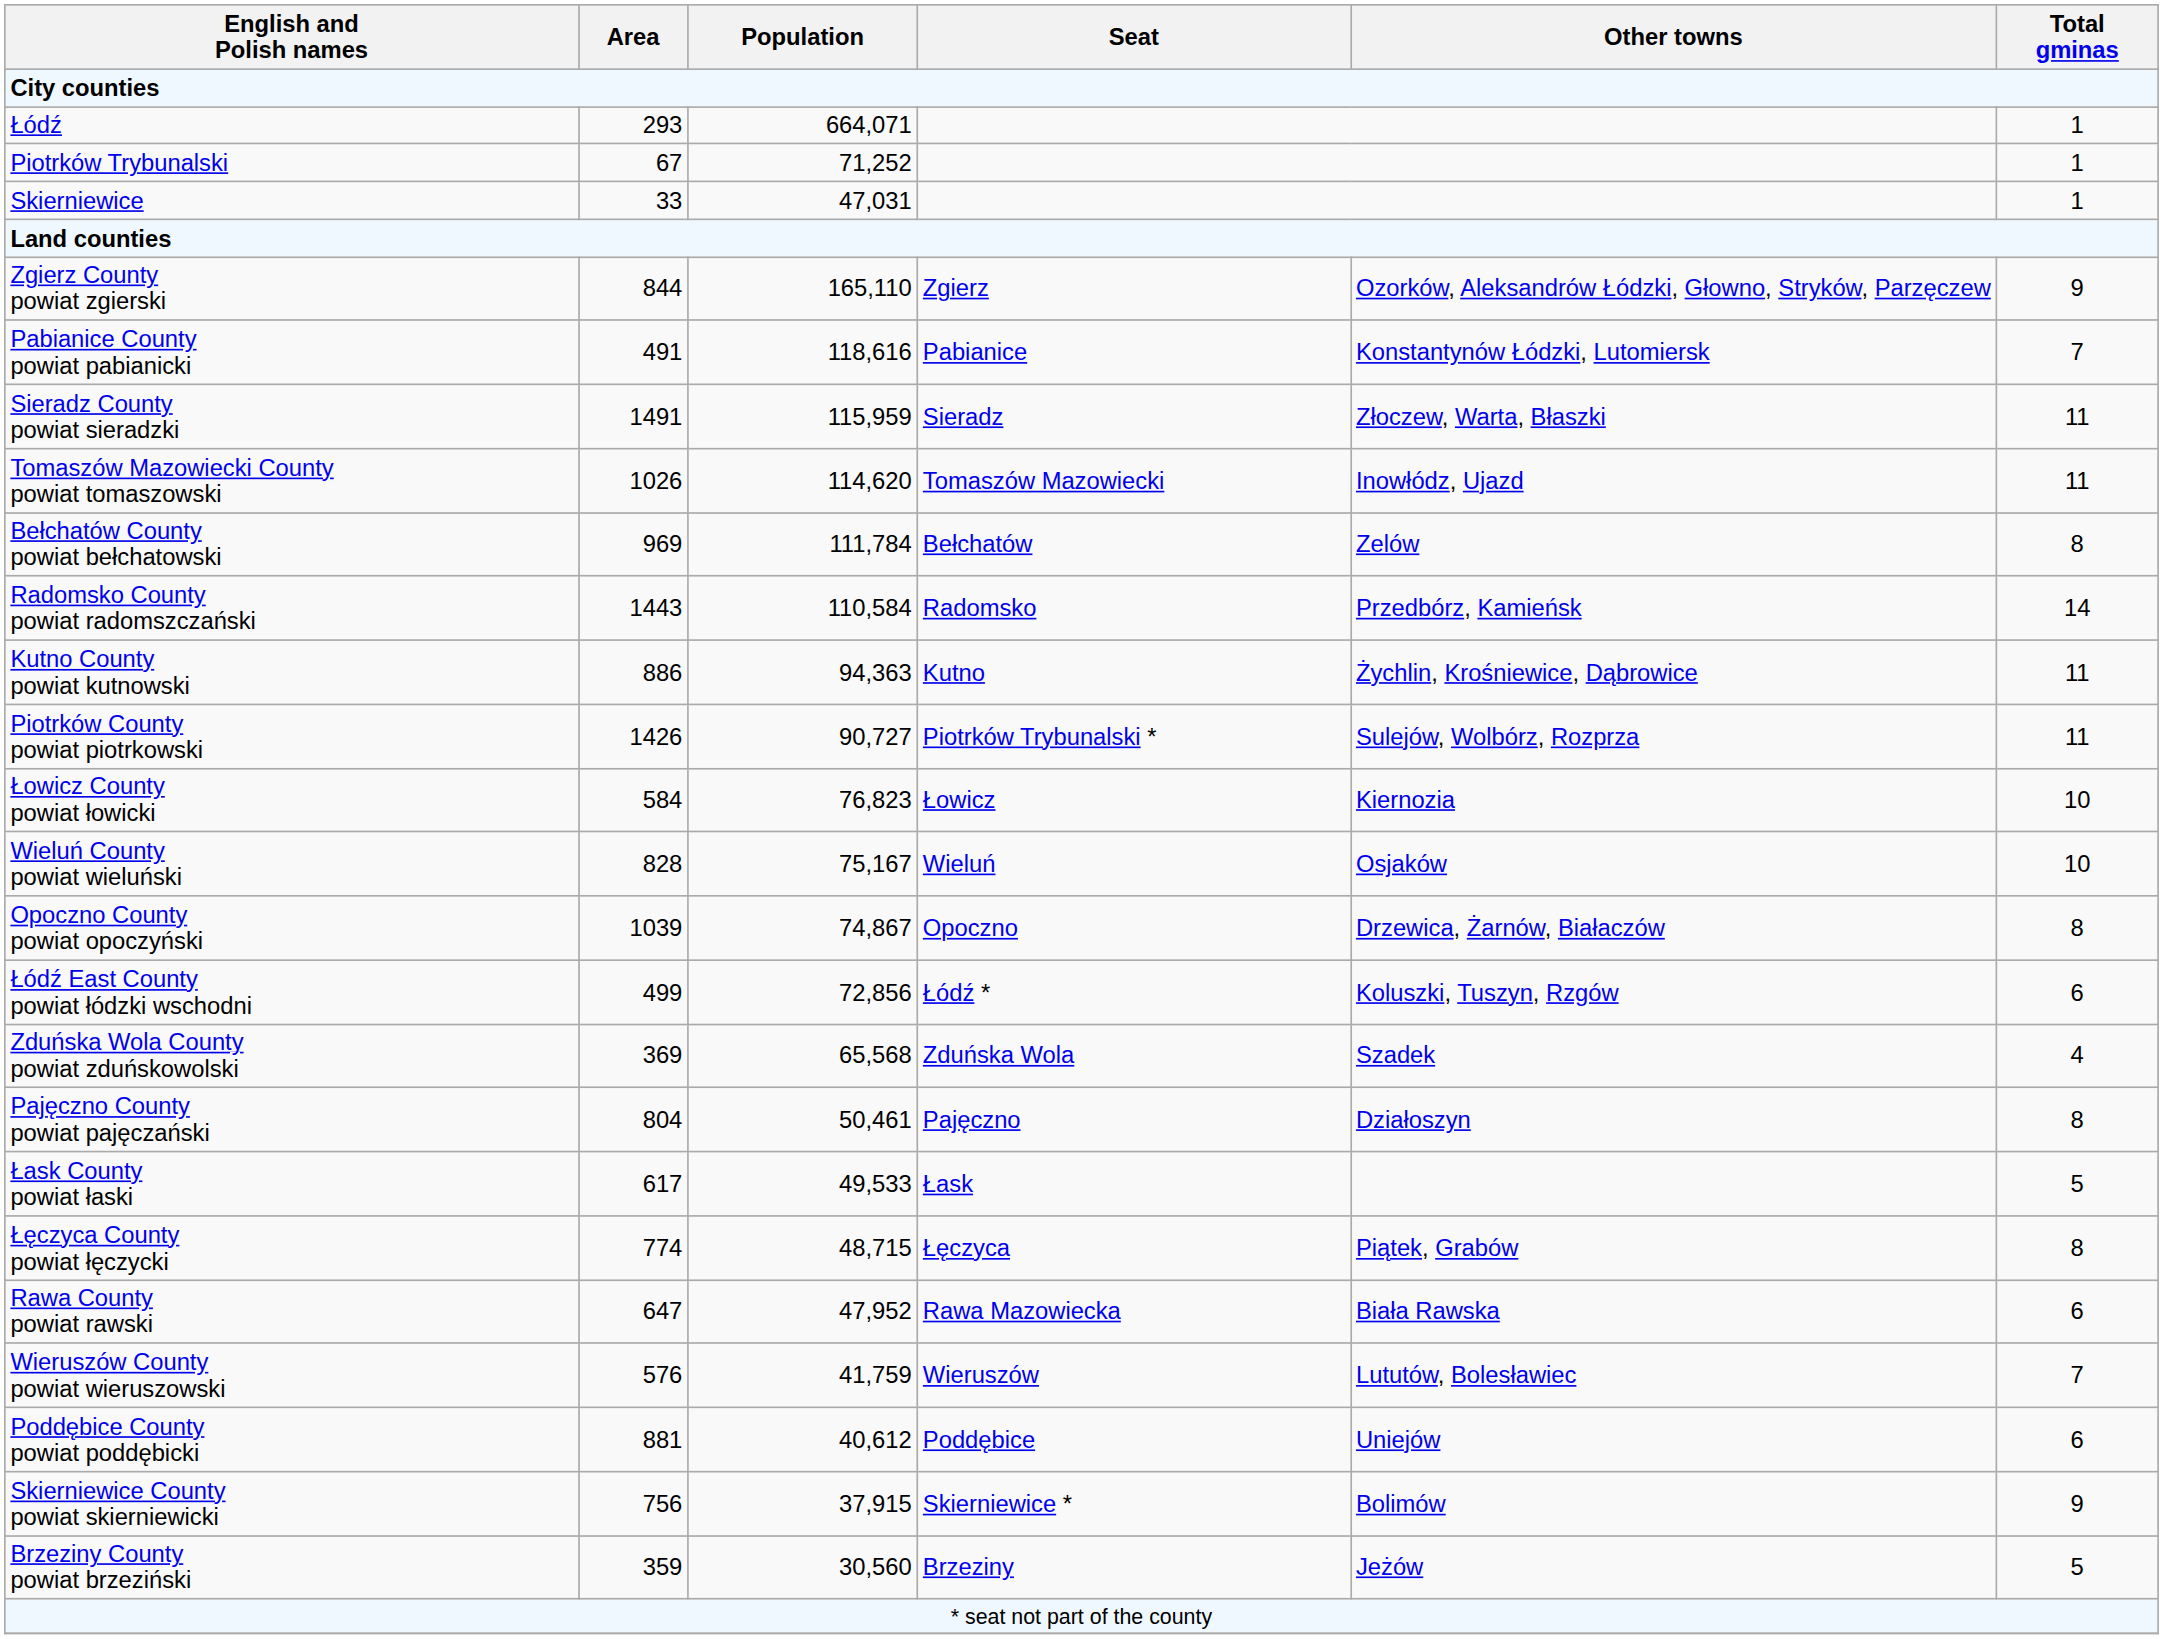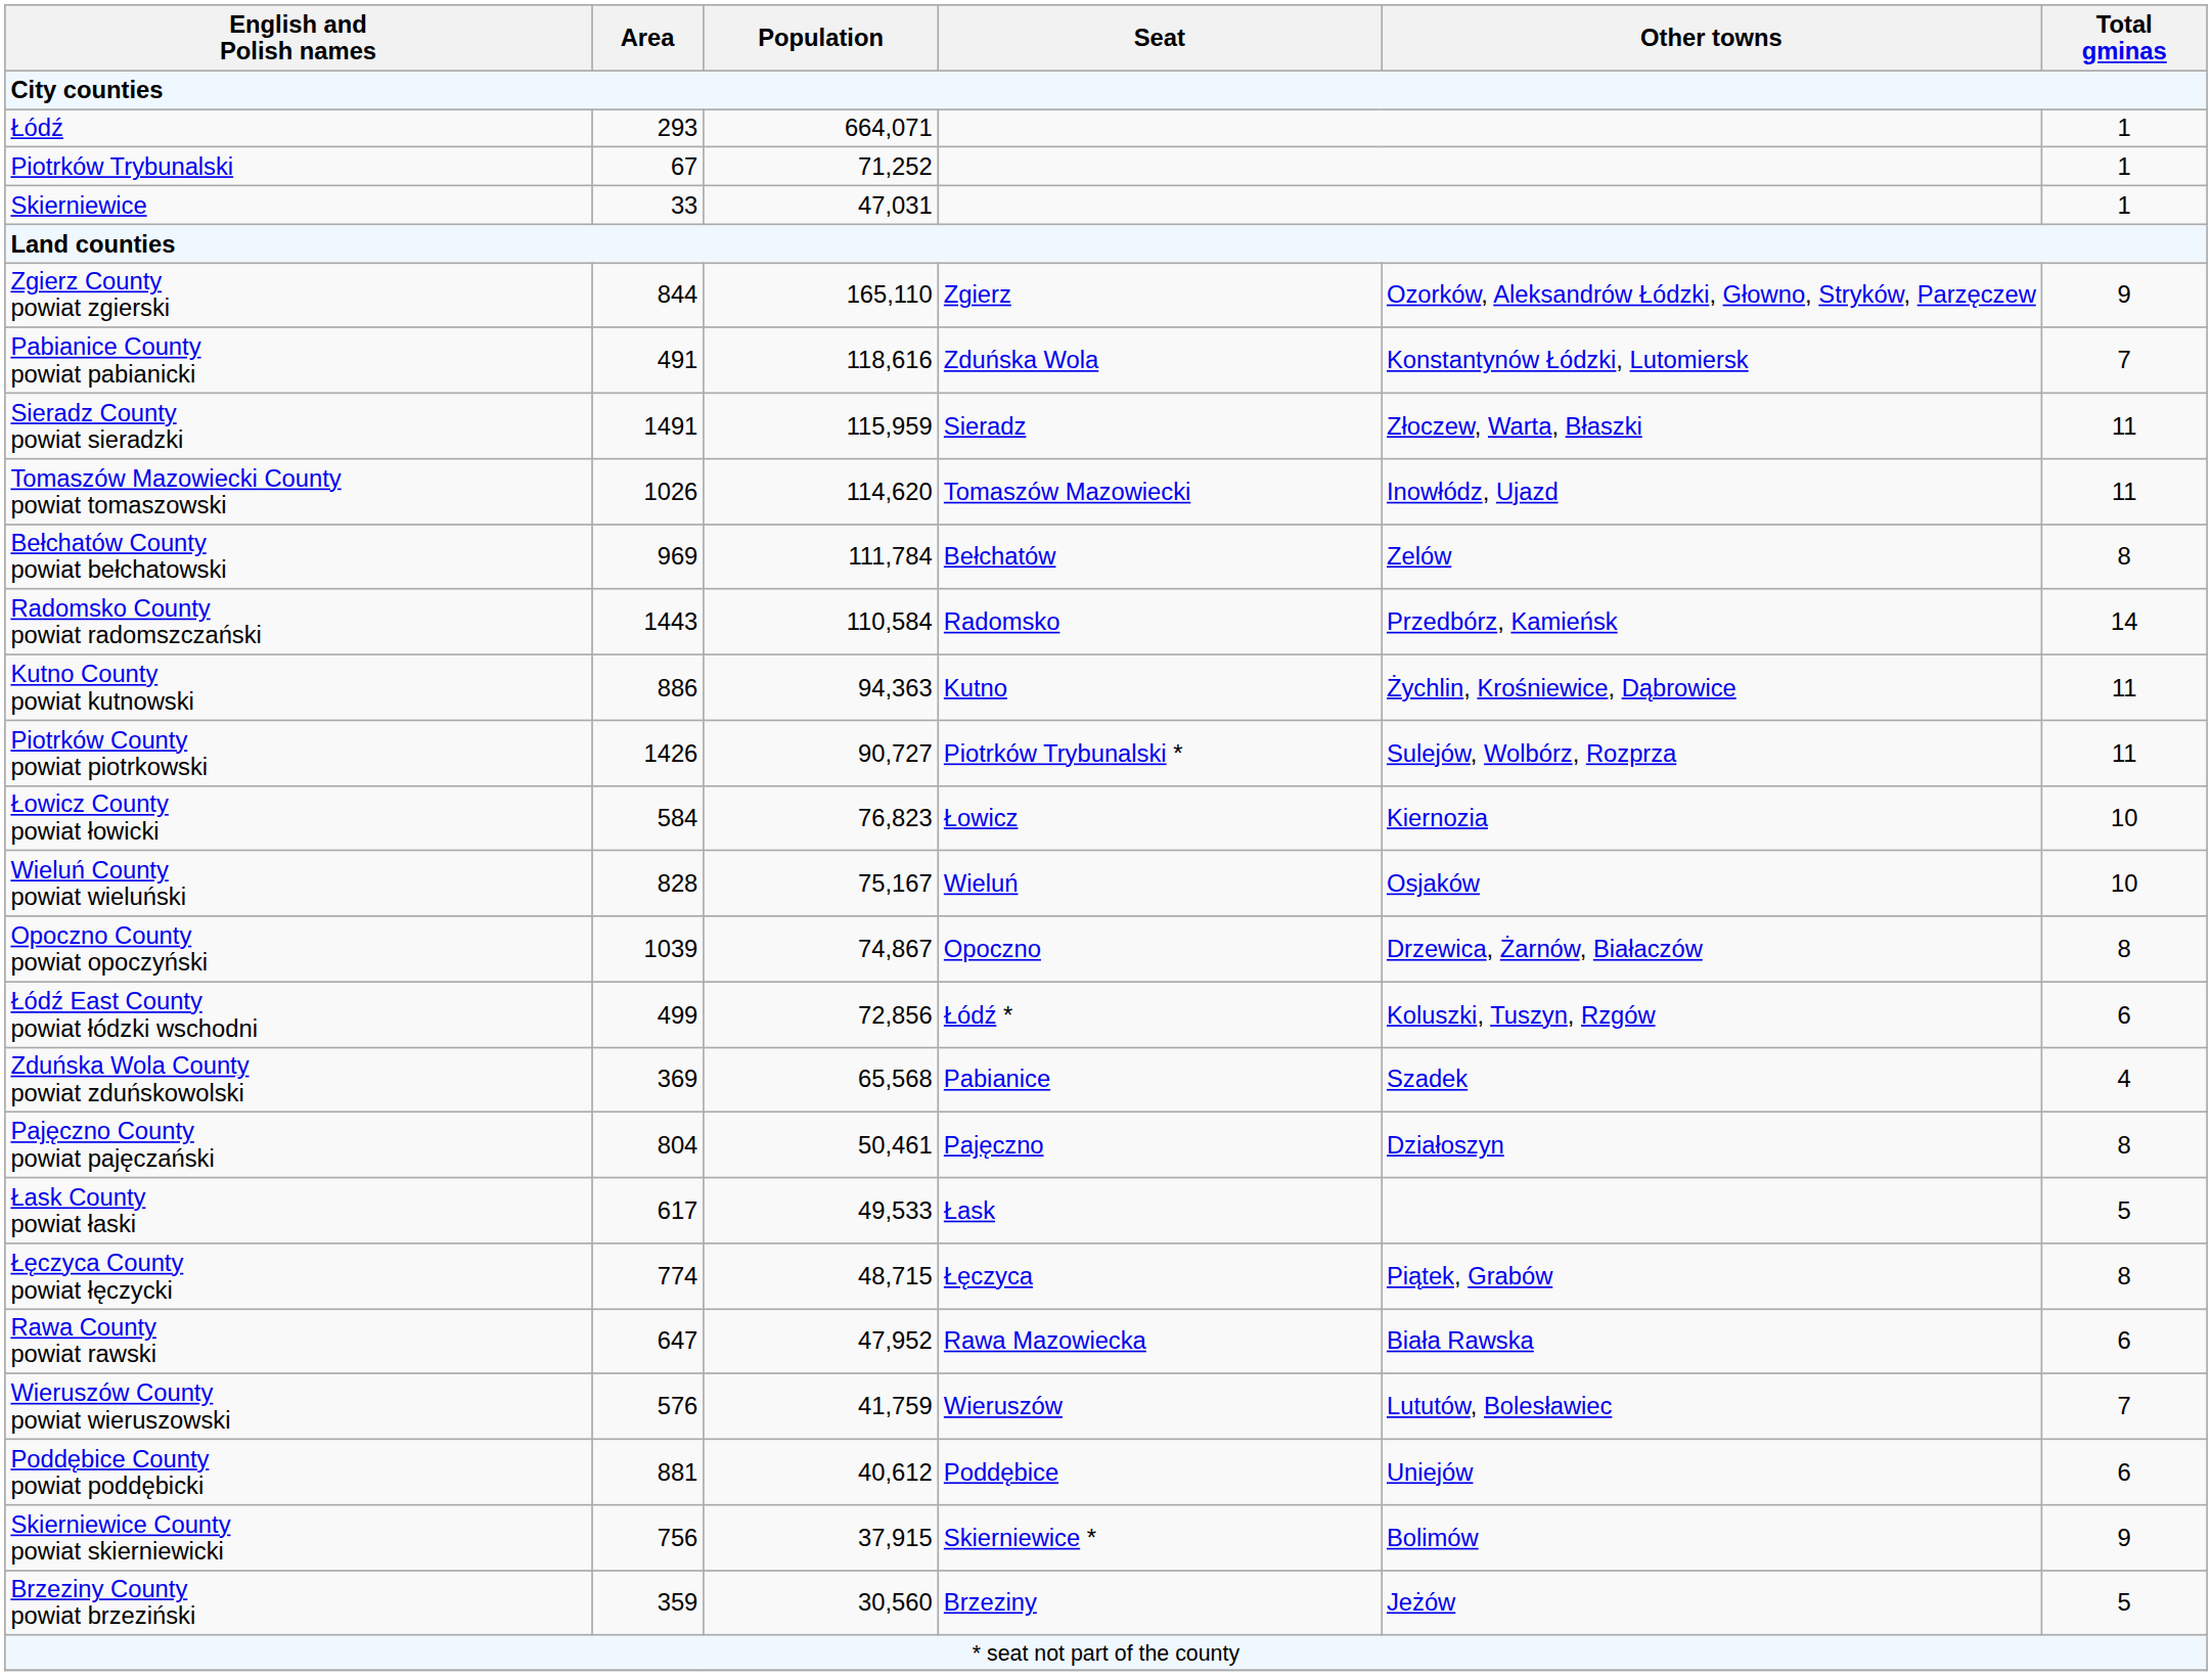Pabianice County powiat pabianicki | Seat: Pabianice -> Zduńska Wola
Zduńska Wola County powiat zduńskowolski | Seat: Zduńska Wola -> Pabianice
